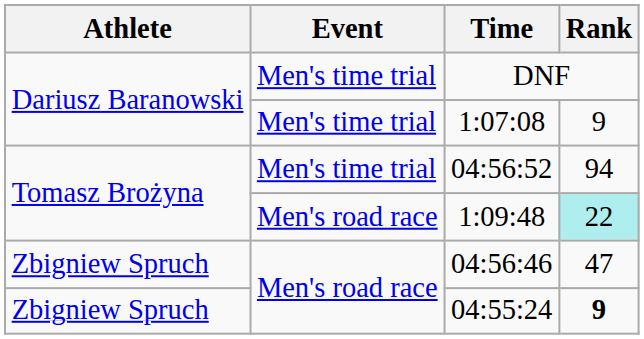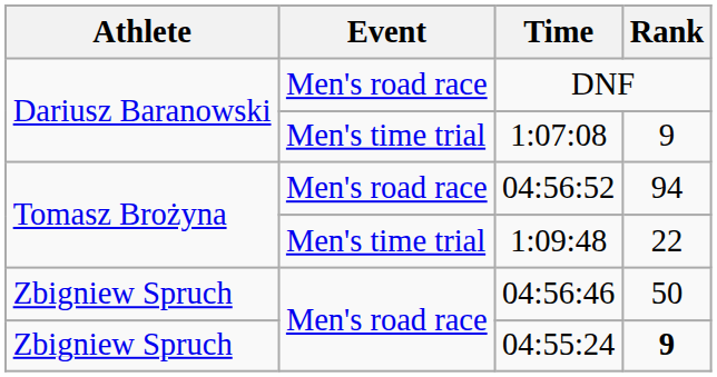DNF | Event: Men's time trial -> Men's road race
04:56:52 | Event: Men's time trial -> Men's road race
1:09:48 | Event: Men's road race -> Men's time trial
1:09:48 | Rank: paleturquoise background -> no background
04:56:46 | Rank: 47 -> 50
